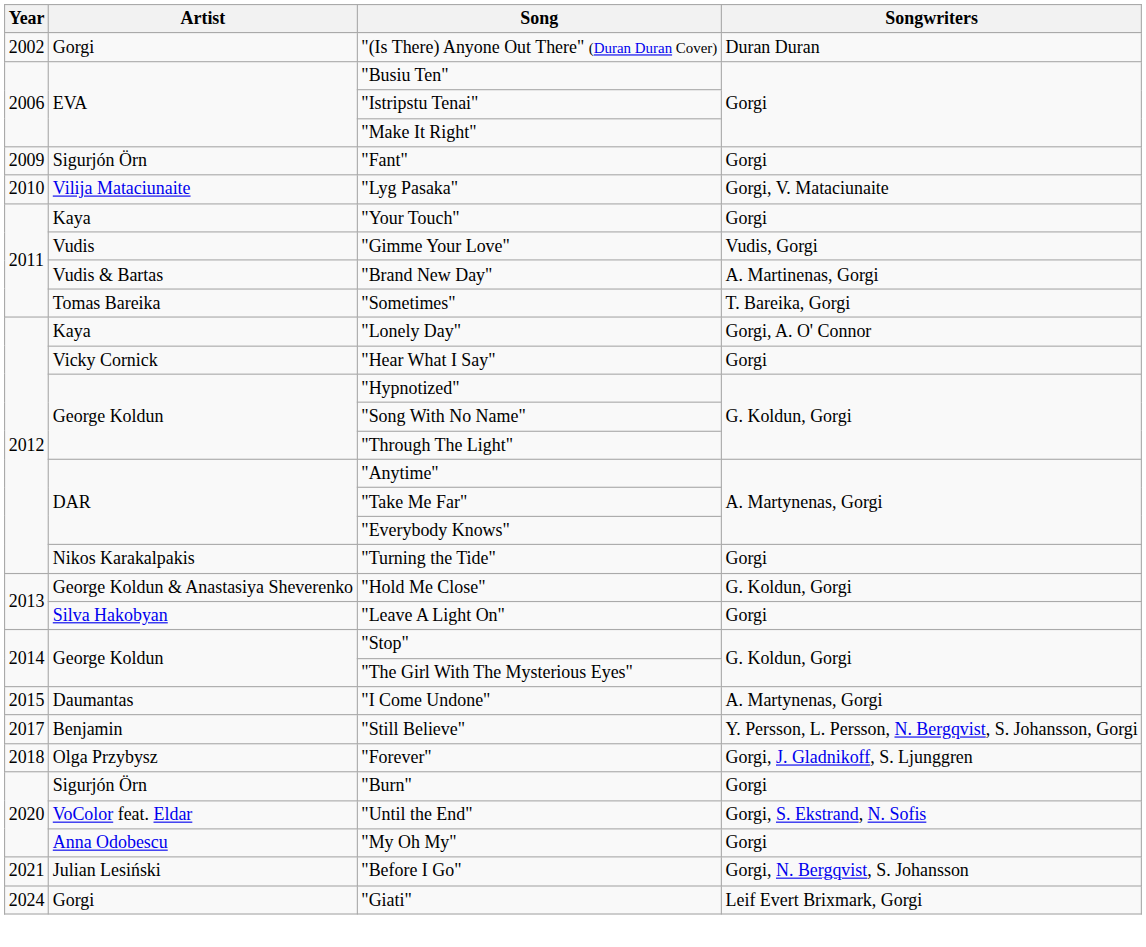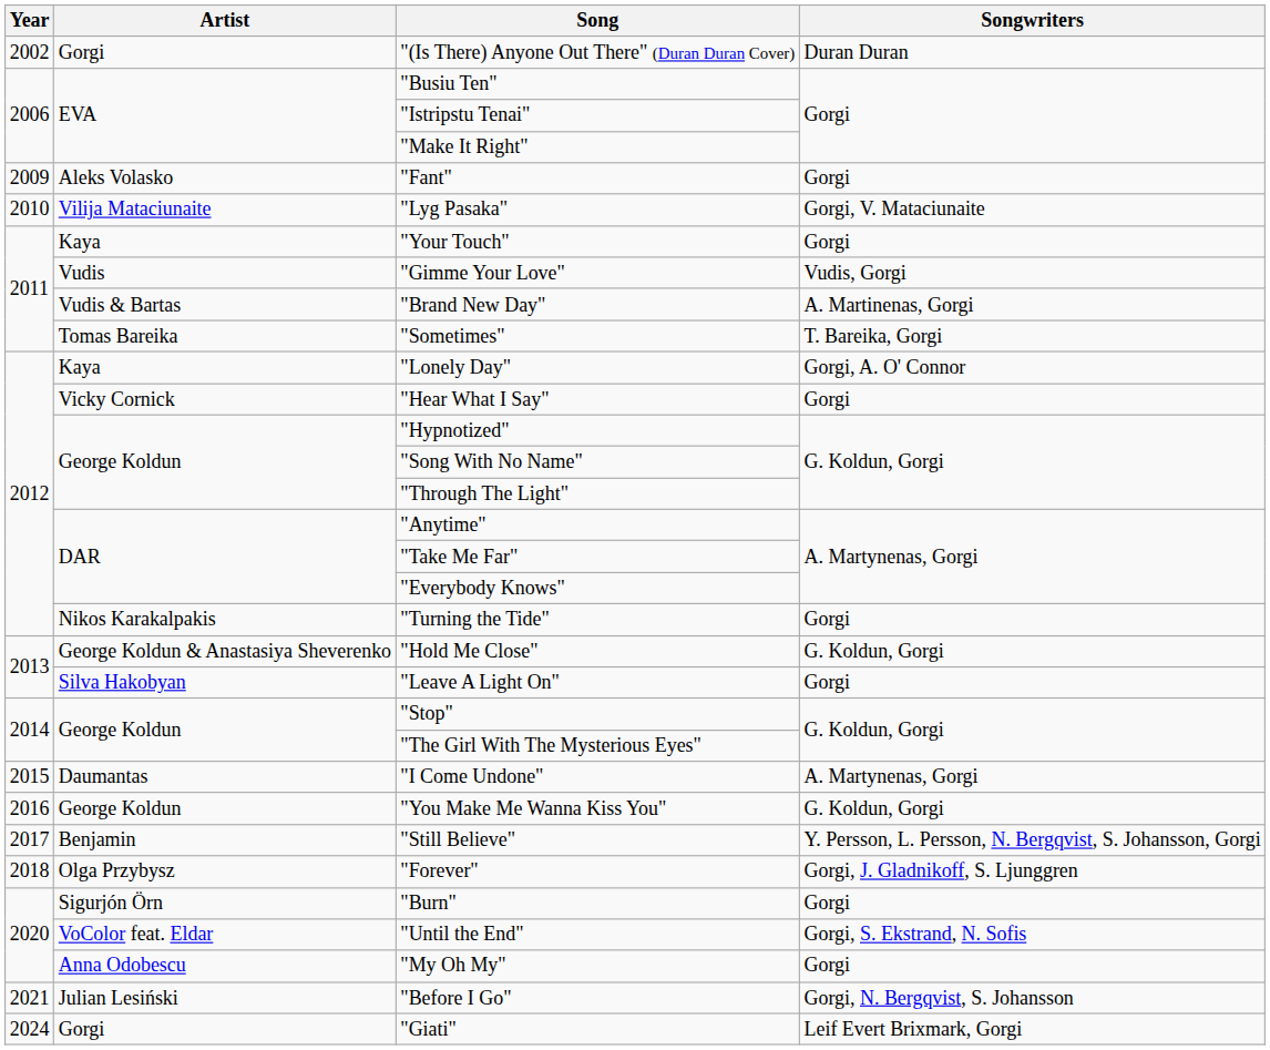"Fant" | Artist: Sigurjón Örn -> Aleks Volasko
+ row: 2016 | George Koldun | "You Make Me Wanna Kiss You" | G. Koldun, Gorgi
